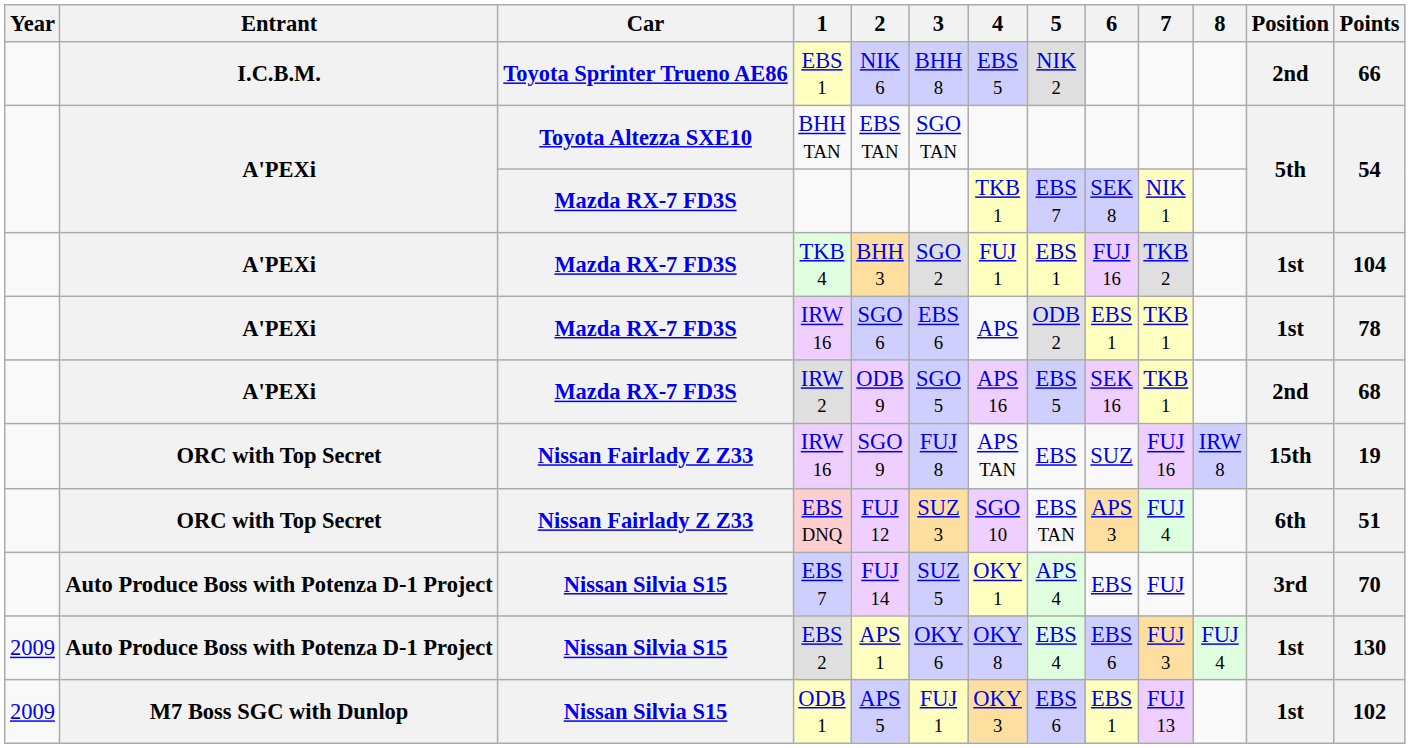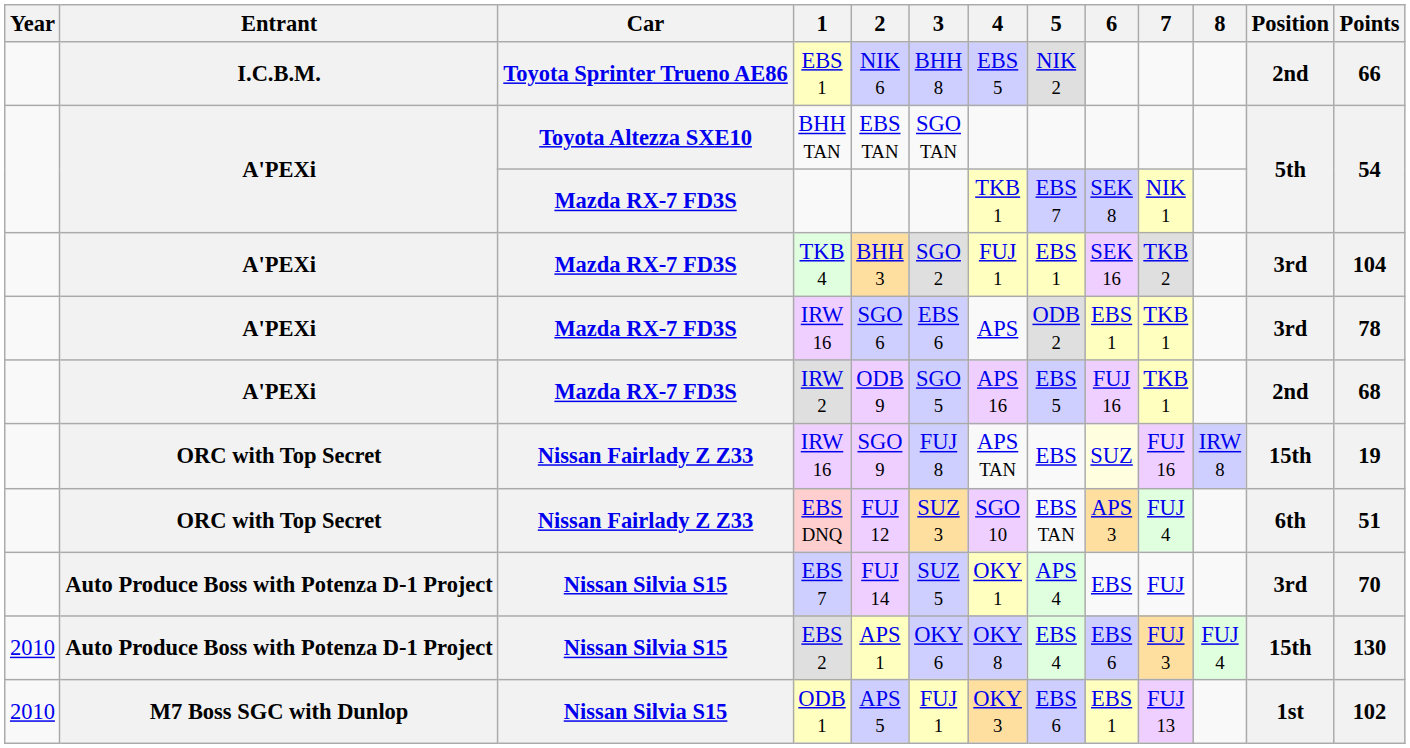TKB 4 | 6: FUJ 16 -> SEK 16
TKB 4 | Position: 1st -> 3rd
A'PEXi / IRW 16 | Position: 1st -> 3rd
IRW 2 | 6: SEK 16 -> FUJ 16
ORC with Top Secret / IRW 16 | 6: no background -> lightyellow background
EBS 2 | Year: 2009 -> 2010
EBS 2 | Position: 1st -> 15th
ODB 1 | Year: 2009 -> 2010
